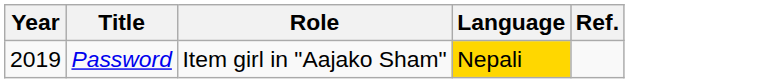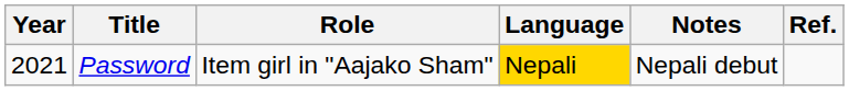+ column: Notes | Nepali debut
Password | Year: 2019 -> 2021
